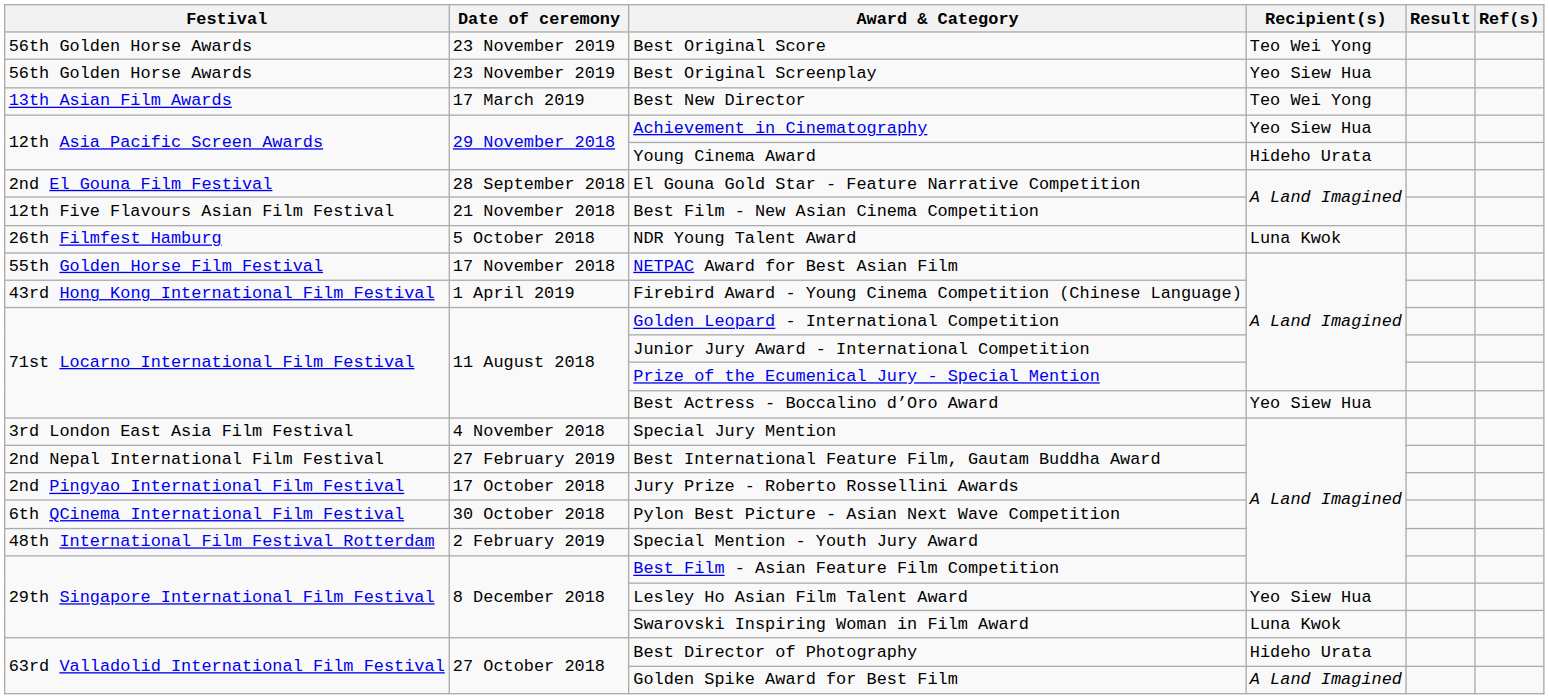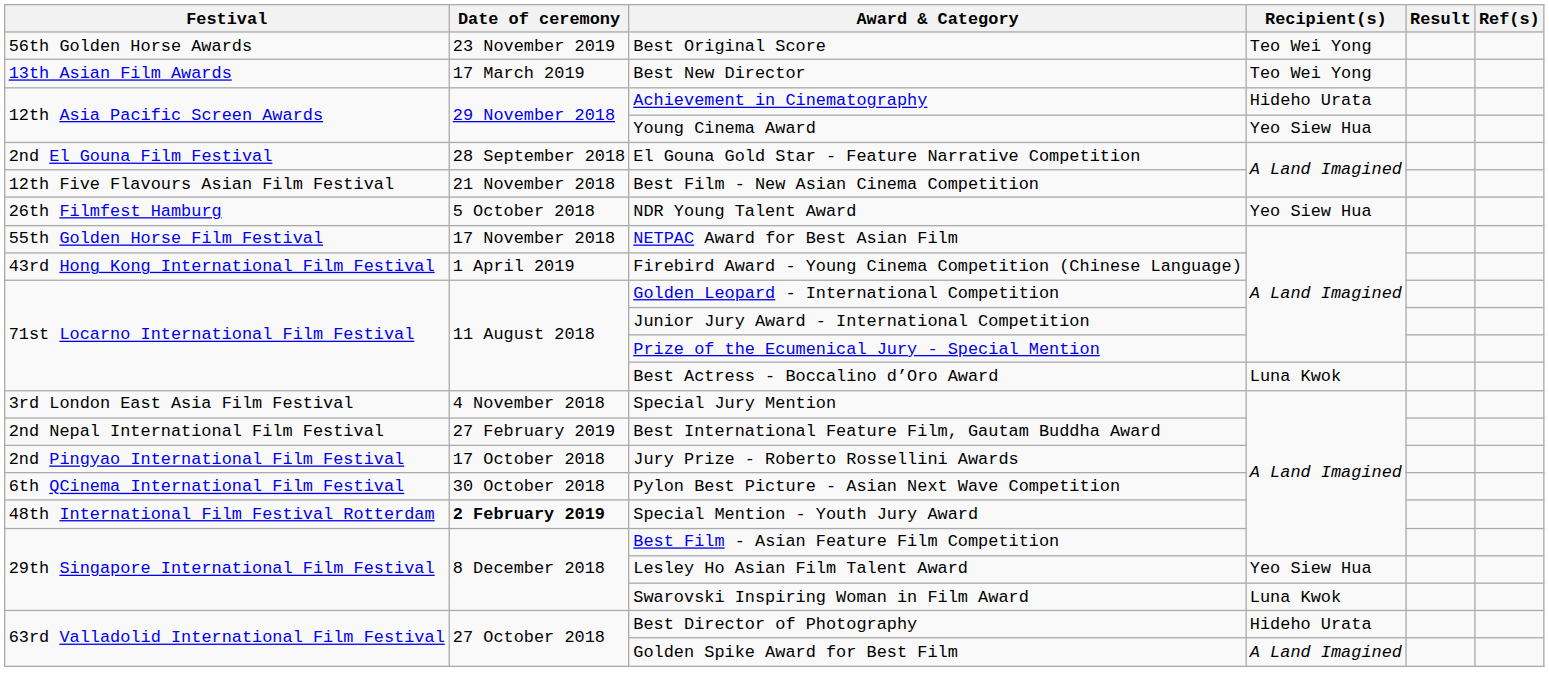- row: 56th Golden Horse Awards | 23 November 2019 | Best Original Screenplay | Yeo Siew Hua
Achievement in Cinematography | Recipient(s): Yeo Siew Hua -> Hideho Urata
Young Cinema Award | Recipient(s): Hideho Urata -> Yeo Siew Hua
NDR Young Talent Award | Recipient(s): Luna Kwok -> Yeo Siew Hua
Best Actress - Boccalino d’Oro Award | Recipient(s): Yeo Siew Hua -> Luna Kwok
Special Mention - Youth Jury Award | Date of ceremony: normal -> bold
